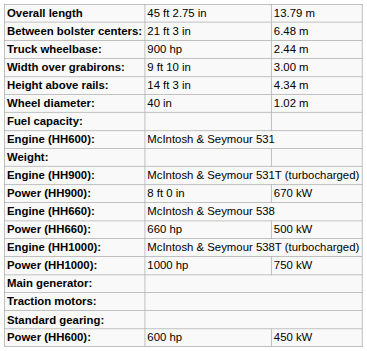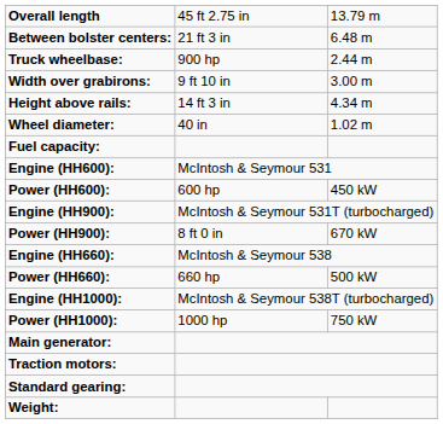rows swapped: Power (HH600): <-> Weight:
